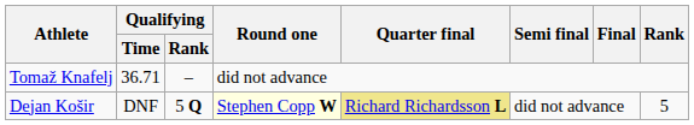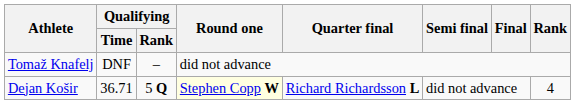Tomaž Knafelj | Qualifying / Time: 36.71 -> DNF
Dejan Košir | Qualifying / Time: DNF -> 36.71
Dejan Košir | Quarter final: khaki background -> no background
Dejan Košir | Rank: 5 -> 4
